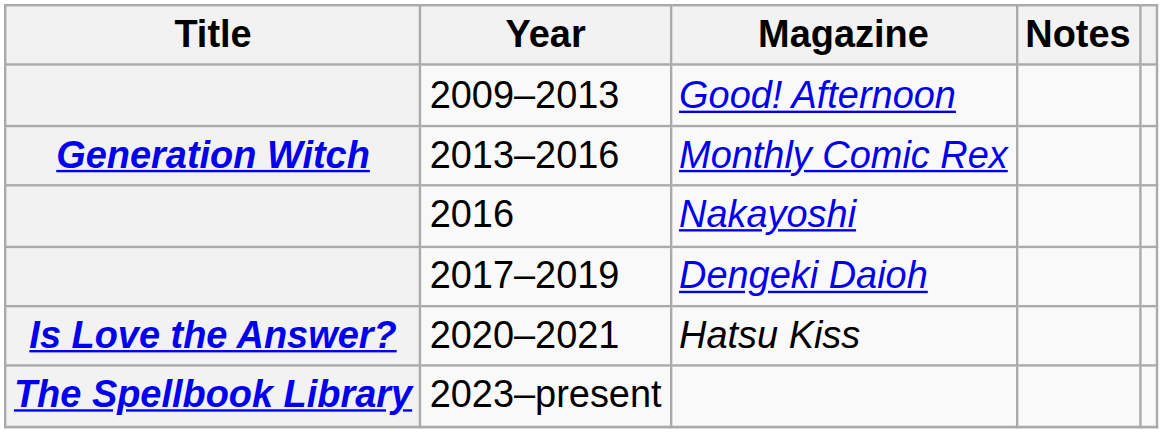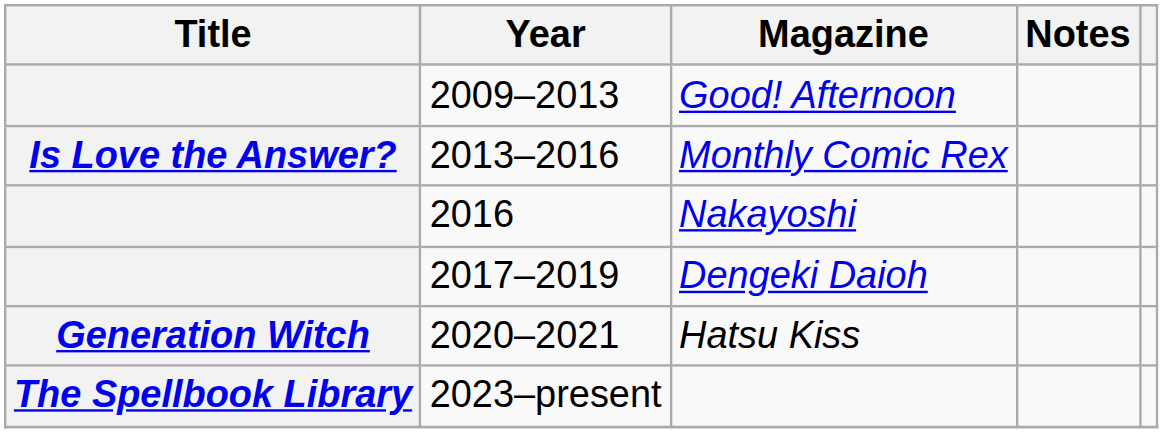Monthly Comic Rex | Title: Generation Witch -> Is Love the Answer?
Hatsu Kiss | Title: Is Love the Answer? -> Generation Witch
